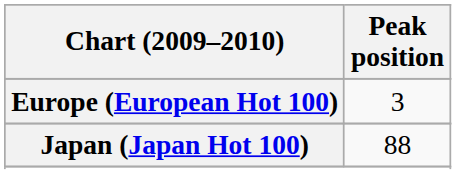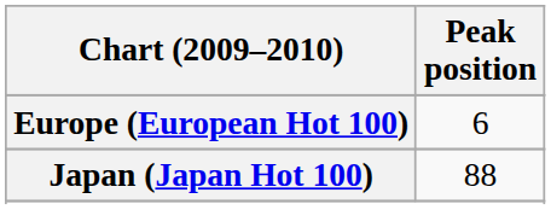Europe (European Hot 100) | Peak position: 3 -> 6
